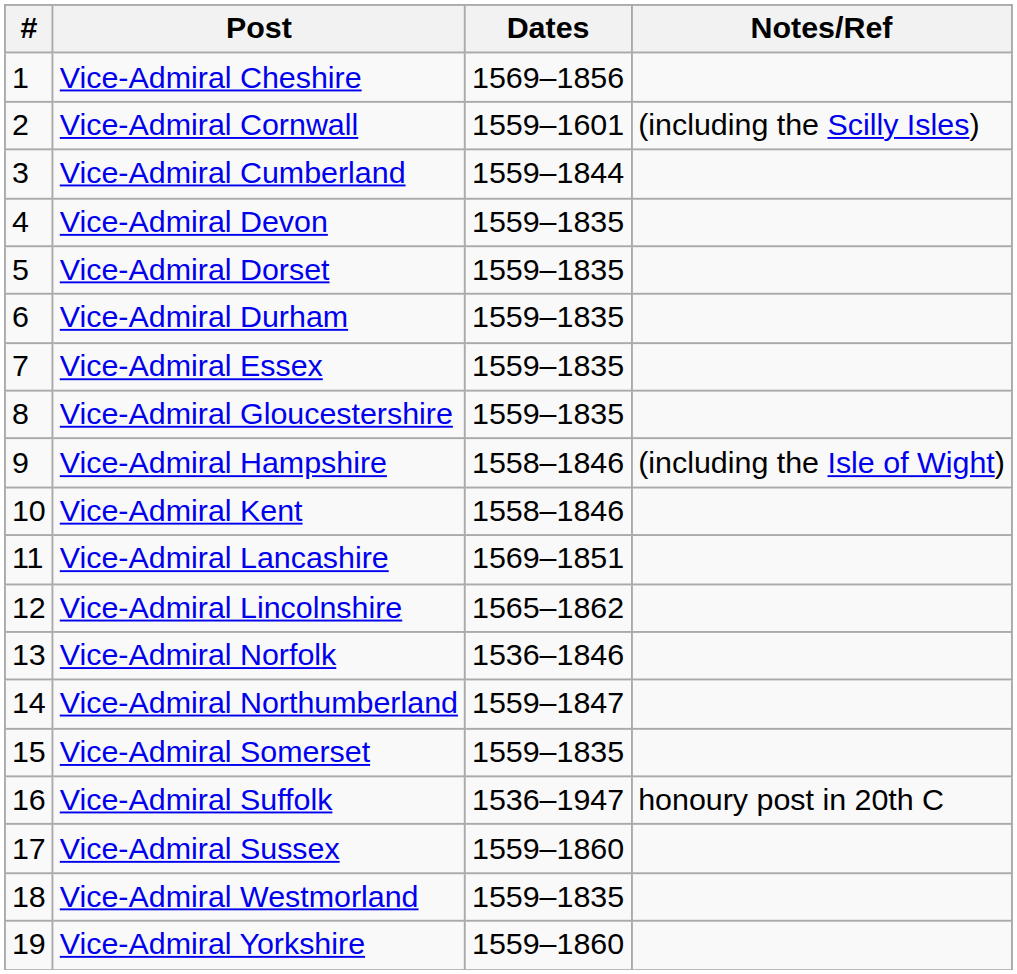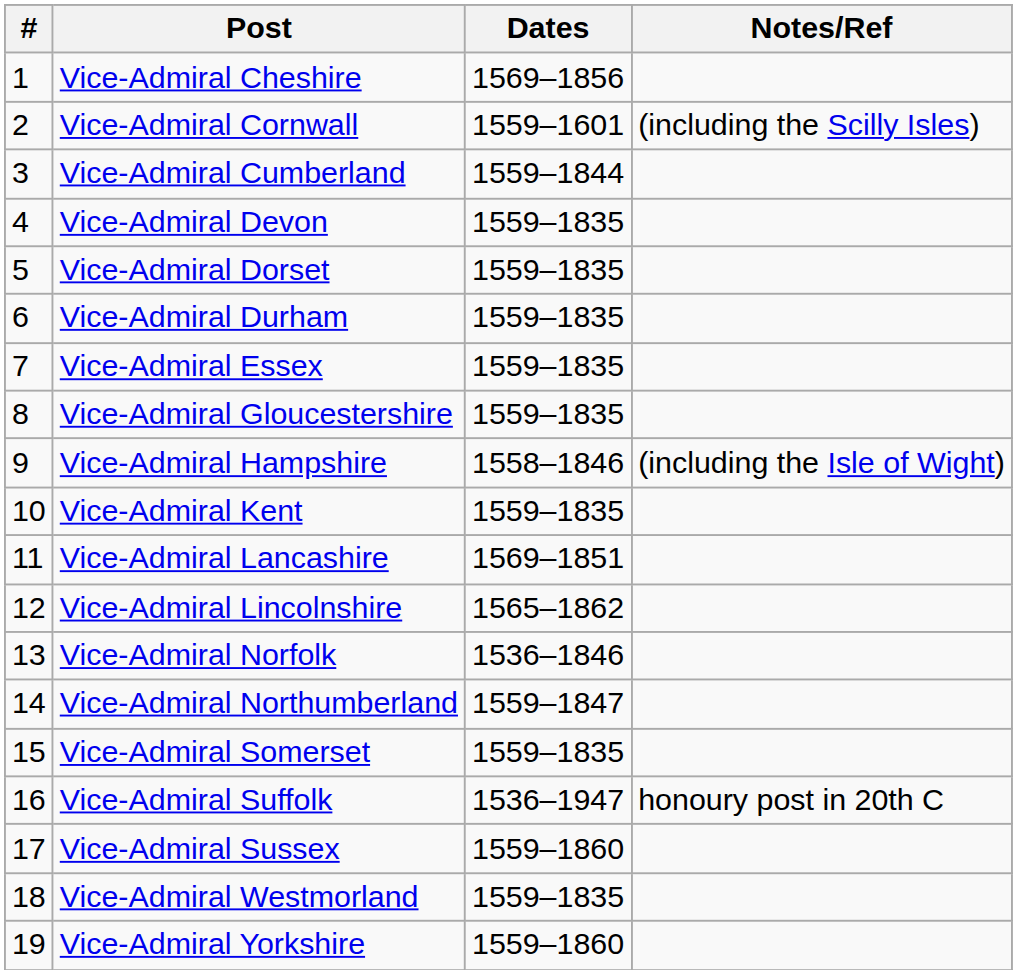Vice-Admiral Kent | Dates: 1558–1846 -> 1559–1835
